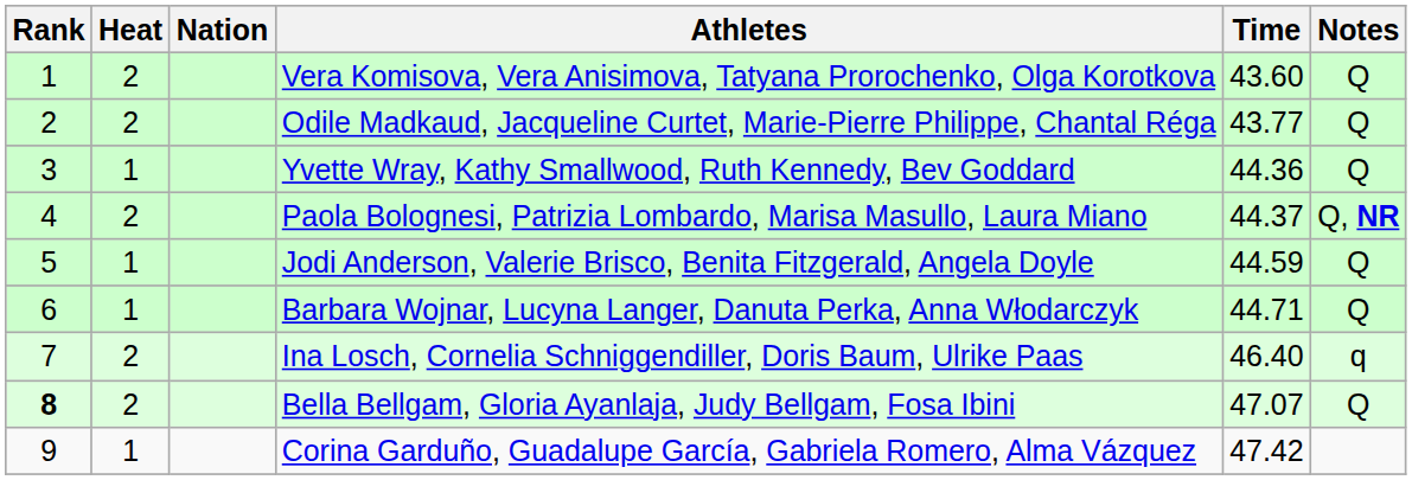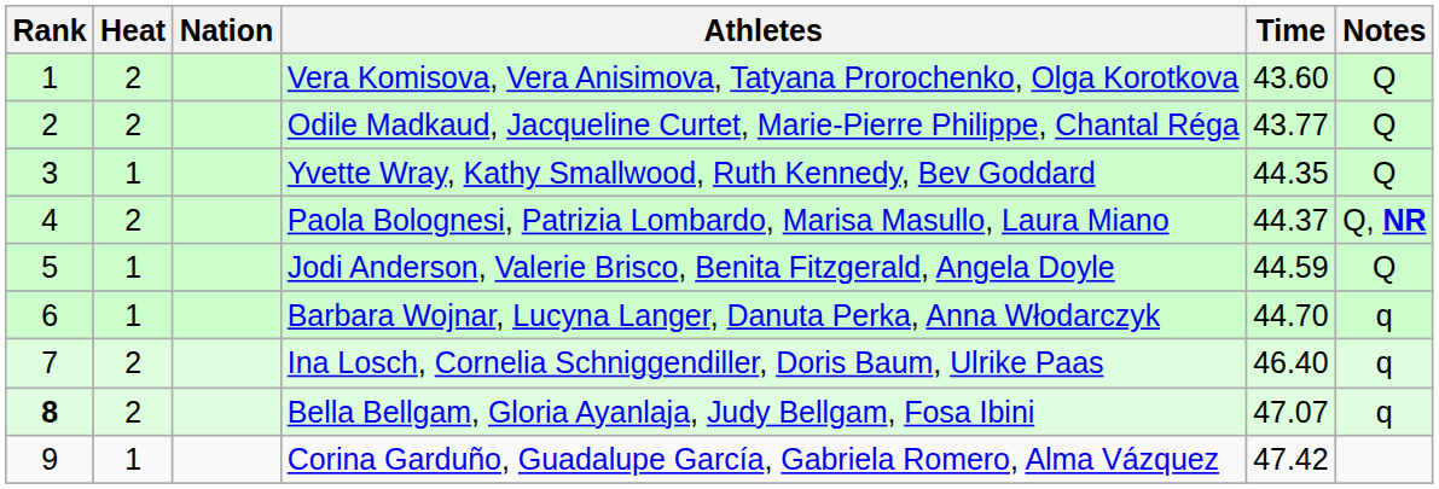Yvette Wray, Kathy Smallwood, Ruth Kennedy, Bev Goddard | Time: 44.36 -> 44.35
Barbara Wojnar, Lucyna Langer, Danuta Perka, Anna Włodarczyk | Time: 44.71 -> 44.70
Barbara Wojnar, Lucyna Langer, Danuta Perka, Anna Włodarczyk | Notes: Q -> q
Bella Bellgam, Gloria Ayanlaja, Judy Bellgam, Fosa Ibini | Notes: Q -> q
